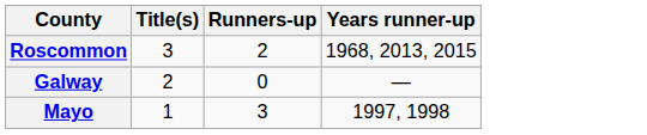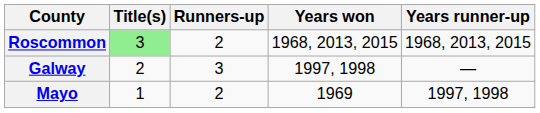+ column: Years won | 1968, 2013, 2015 | 1997, 1998 | 1969
Roscommon | Title(s): no background -> lightgreen background
Galway | Runners-up: 0 -> 3
Mayo | Runners-up: 3 -> 2
